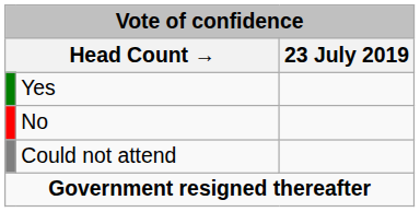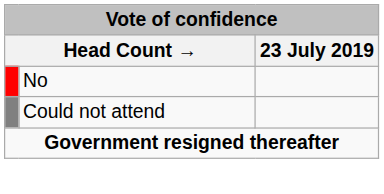- row: Yes
